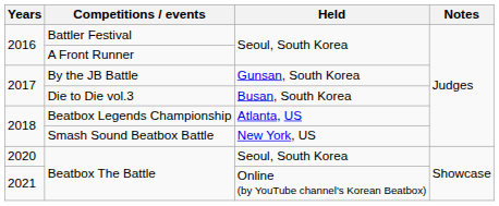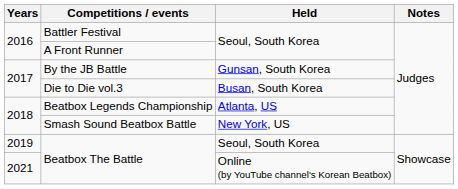Beatbox The Battle / Seoul, South Korea | Years: 2020 -> 2019
